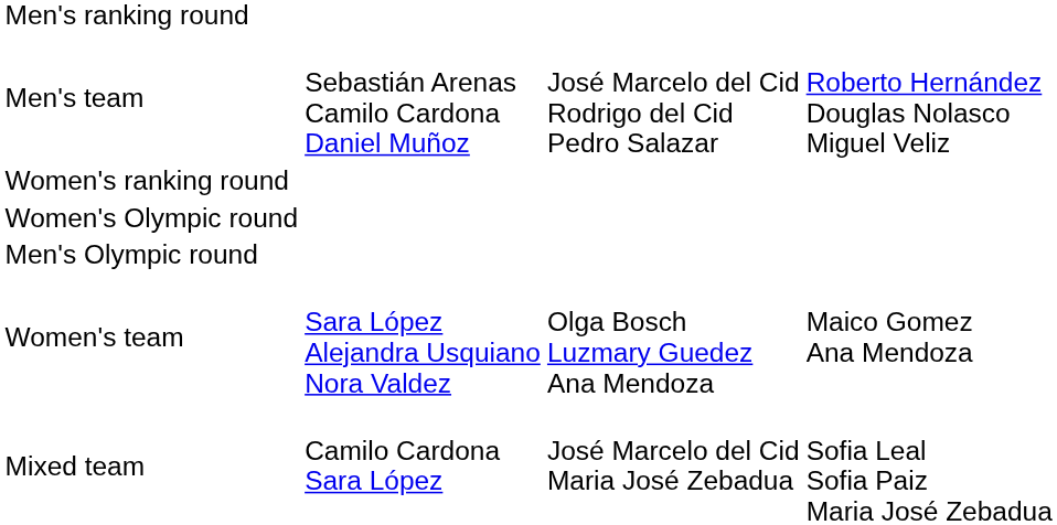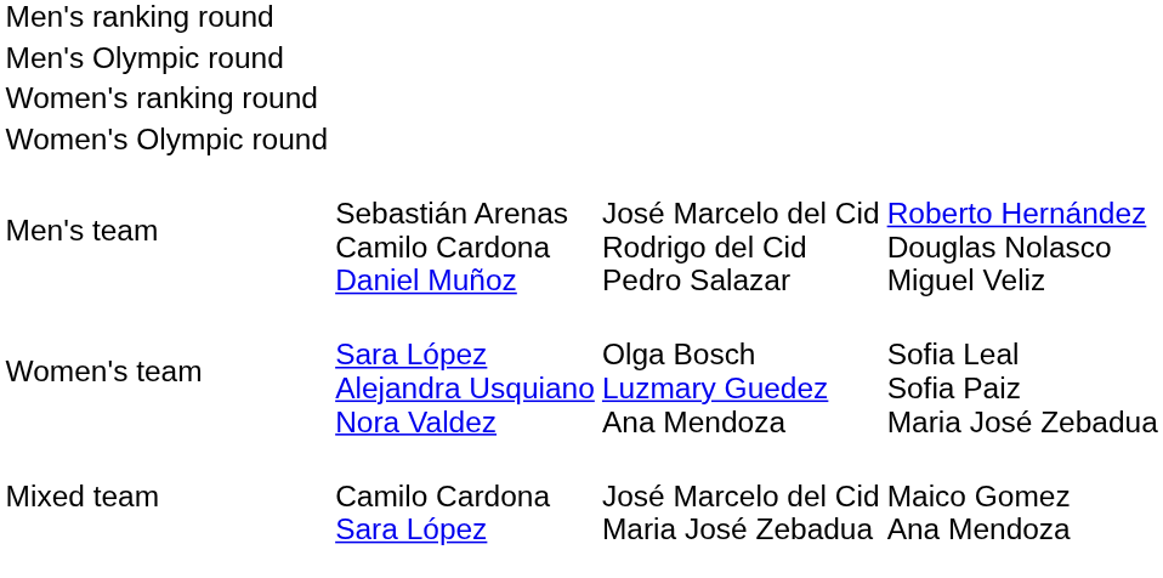rows swapped: Men's Olympic round <-> Men's team
Women's team | column 4: Maico Gomez Ana Mendoza -> Sofia Leal Sofia Paiz Maria José Zebadua
Mixed team | column 4: Sofia Leal Sofia Paiz Maria José Zebadua -> Maico Gomez Ana Mendoza
